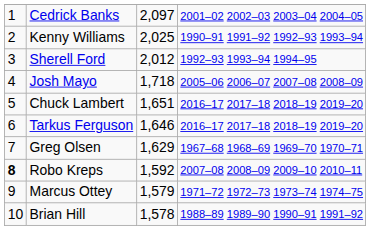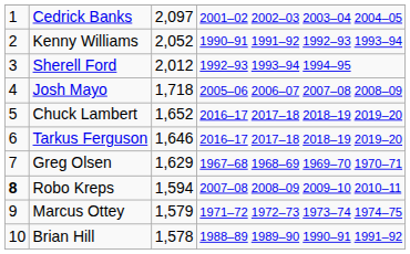Kenny Williams | column 3: 2,025 -> 2,052
Chuck Lambert | column 3: 1,651 -> 1,652
Robo Kreps | column 3: 1,592 -> 1,594
